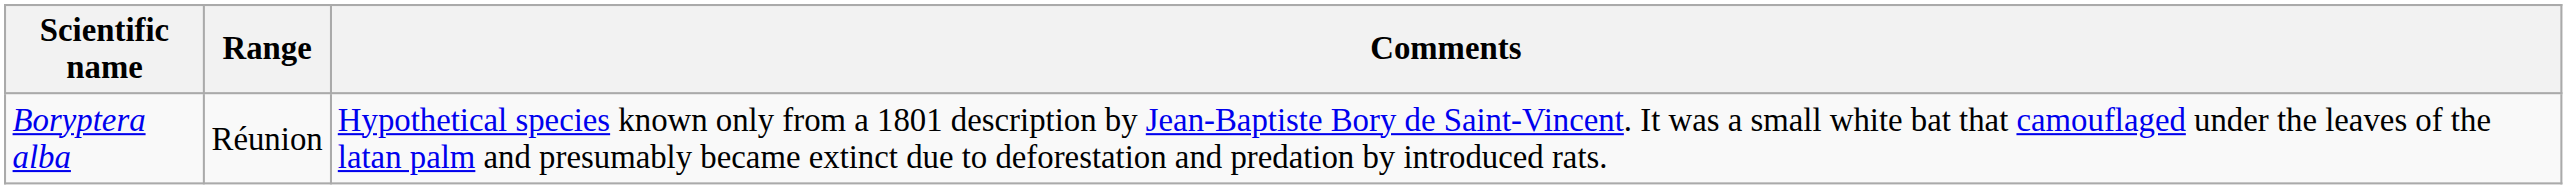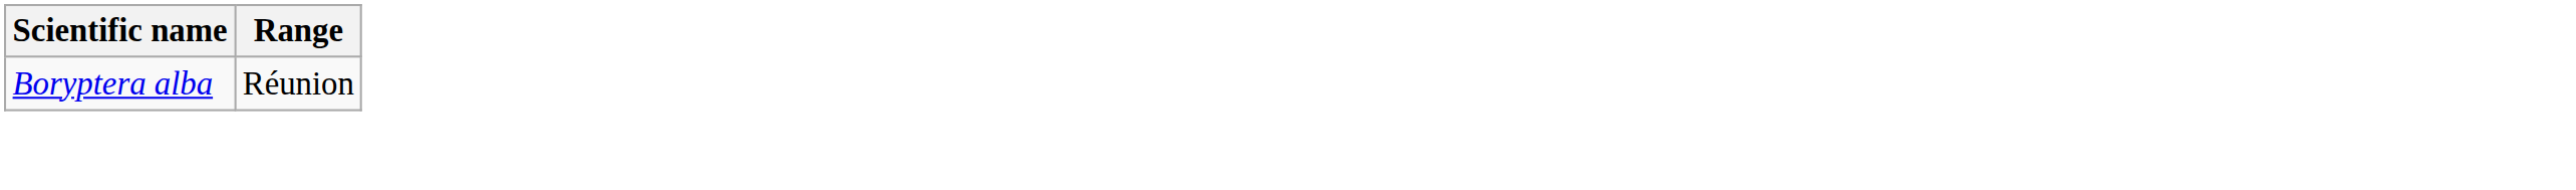- column: Comments | Hypothetical species known only from a 1801 description by Jean-Baptiste Bory de Saint-Vincent. It was a small white bat that camouflaged under the leaves of the latan palm and presumably became extinct due to deforestation and predation by introduced rats.
